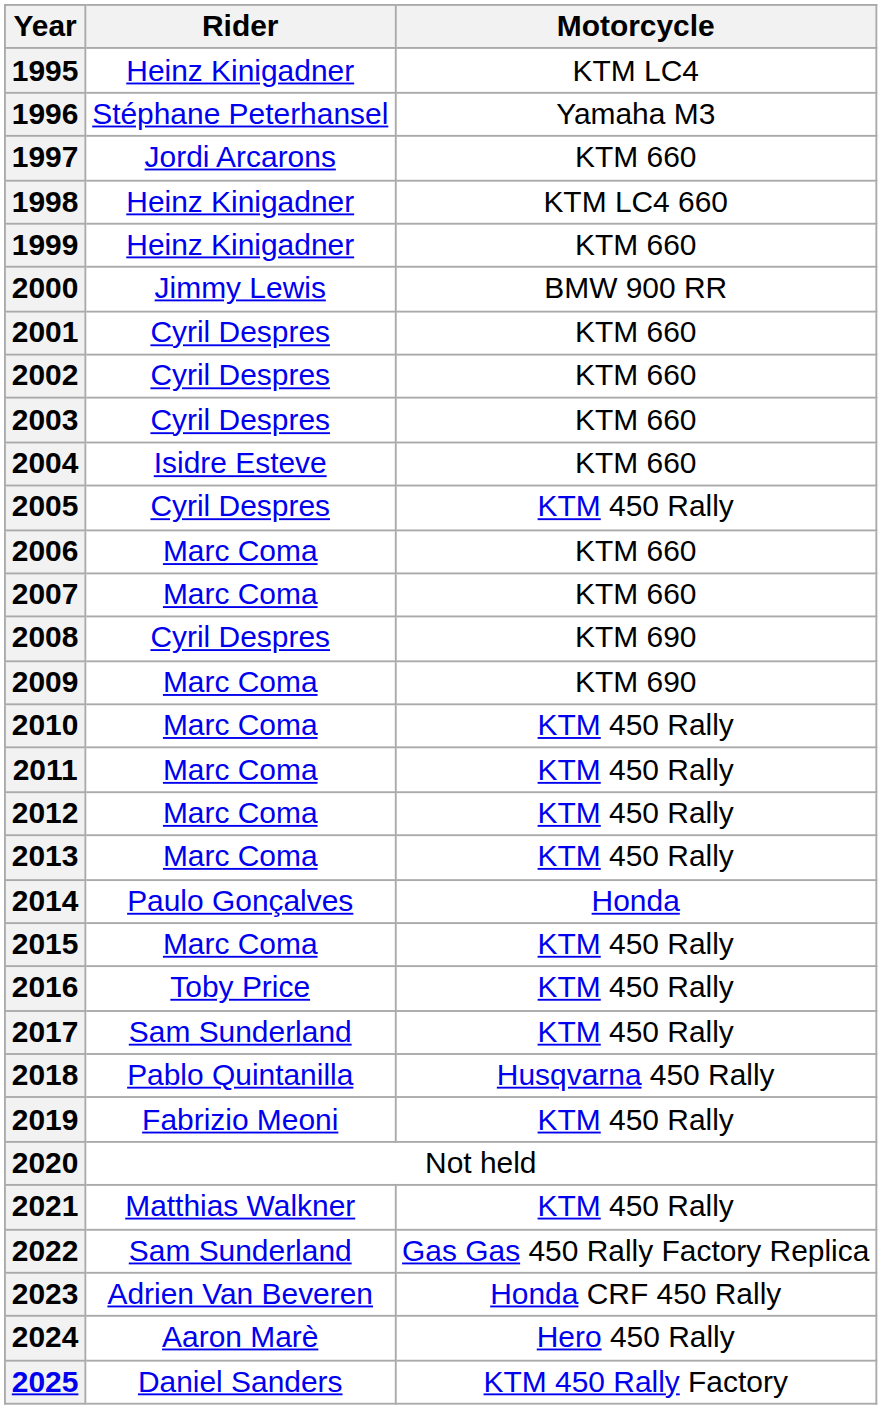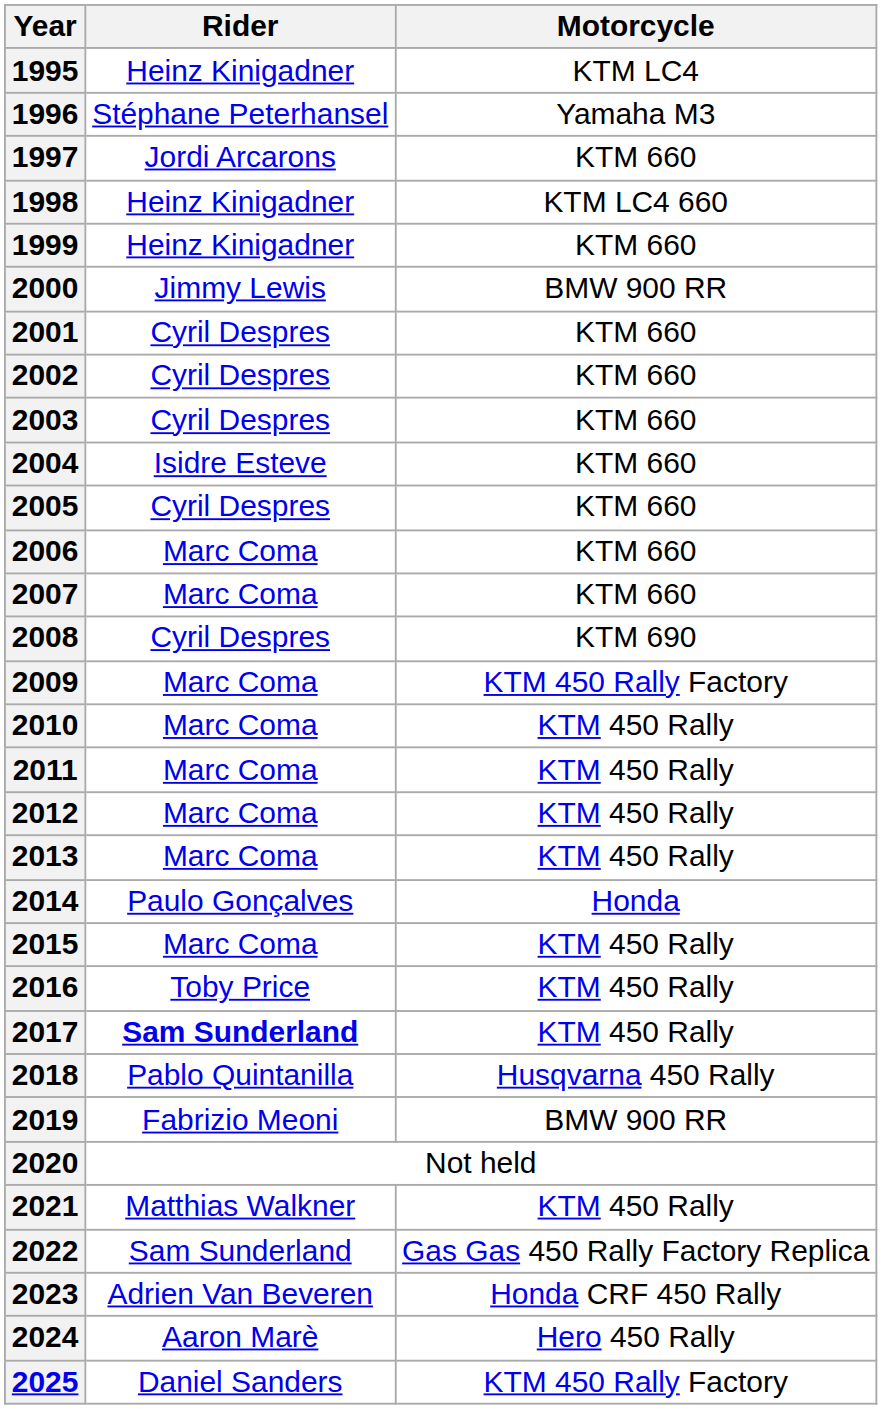2005 | Motorcycle: KTM 450 Rally -> KTM 660
2009 | Motorcycle: KTM 690 -> KTM 450 Rally Factory
2017 | Rider: normal -> bold
2019 | Motorcycle: KTM 450 Rally -> BMW 900 RR
